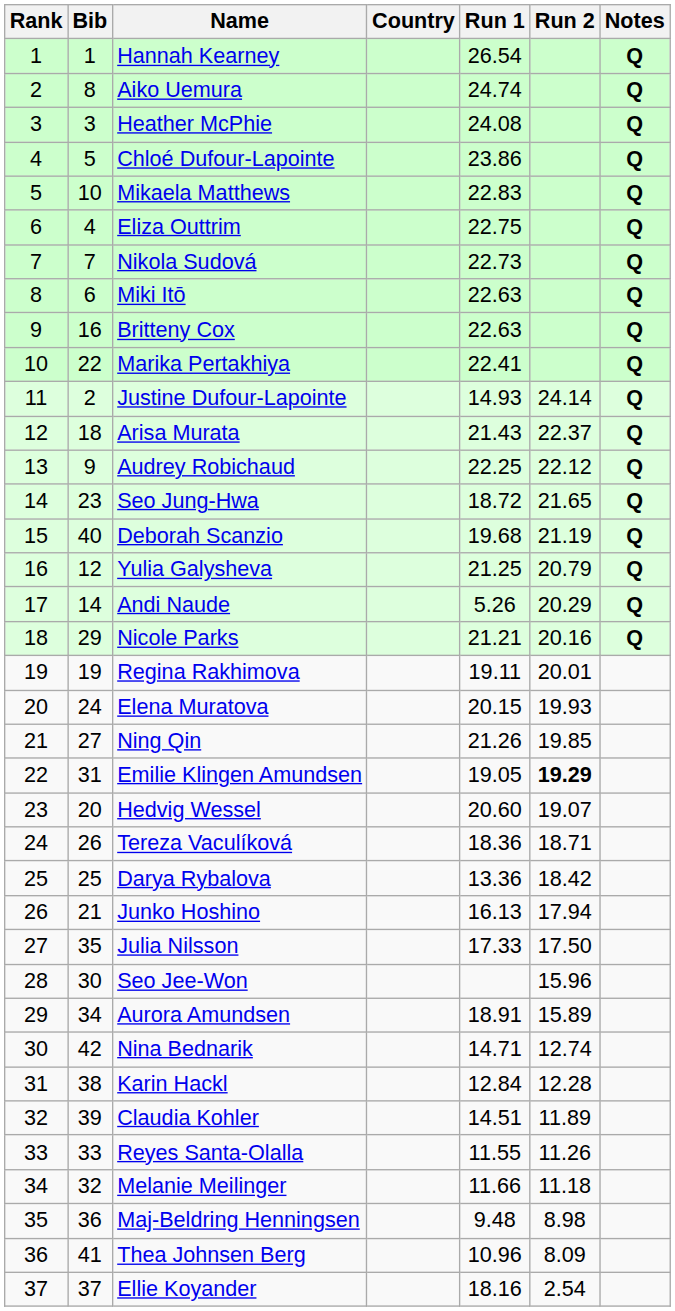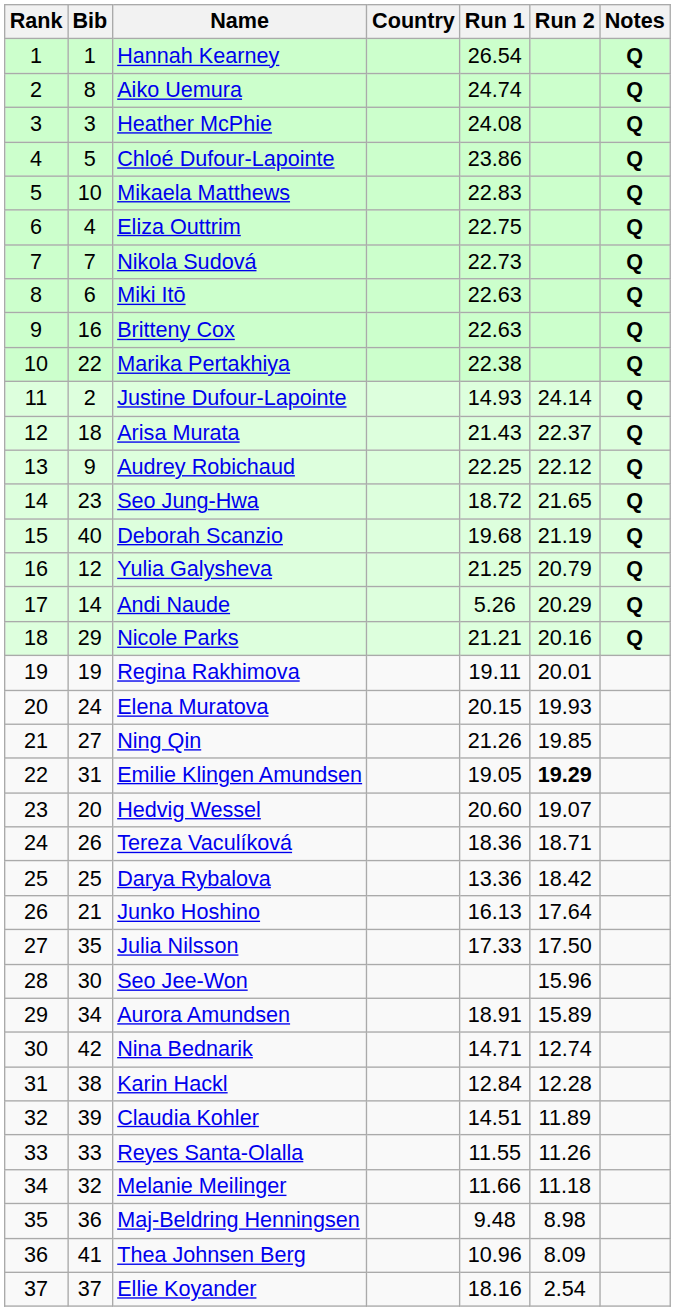Marika Pertakhiya | Run 1: 22.41 -> 22.38
Junko Hoshino | Run 2: 17.94 -> 17.64
